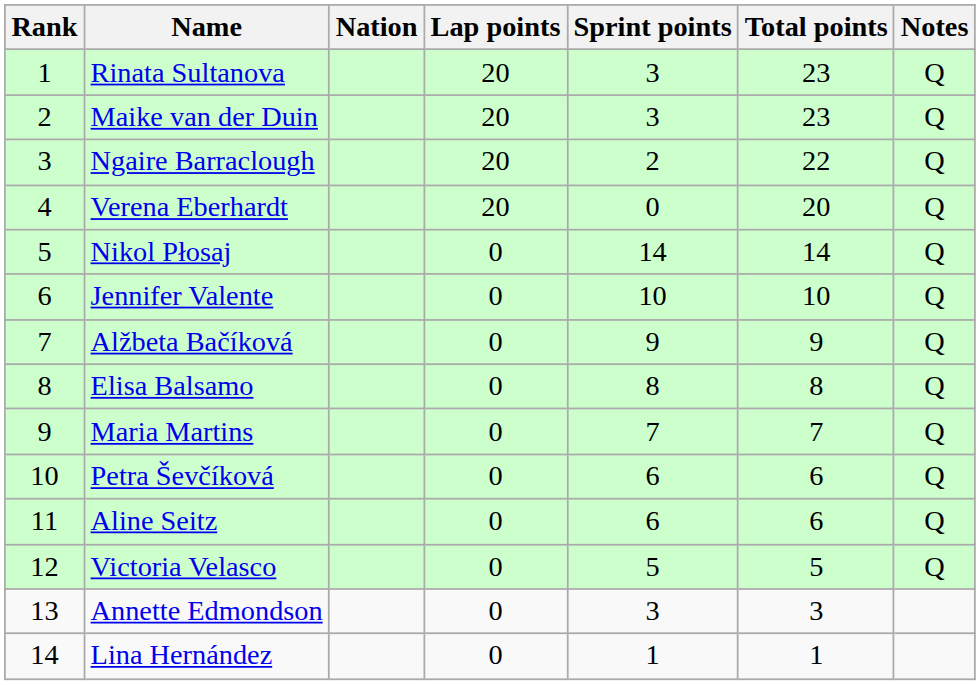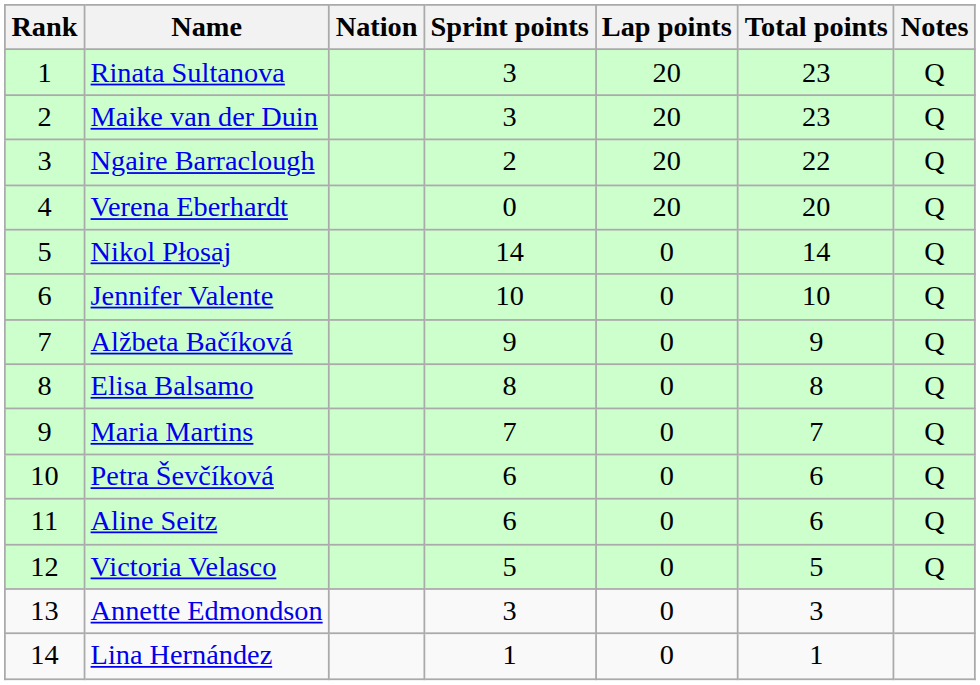columns swapped: Lap points <-> Sprint points
